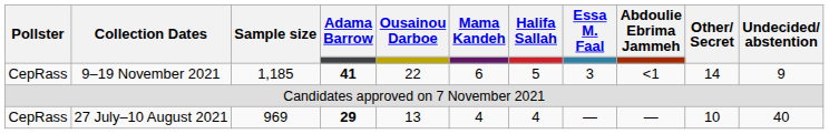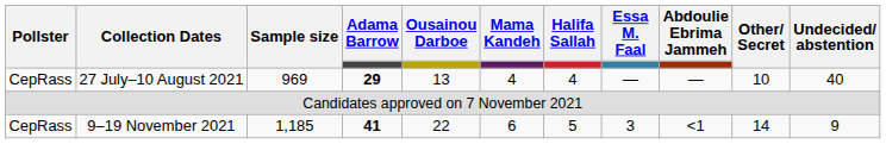rows swapped: 9–19 November 2021 <-> 27 July–10 August 2021
